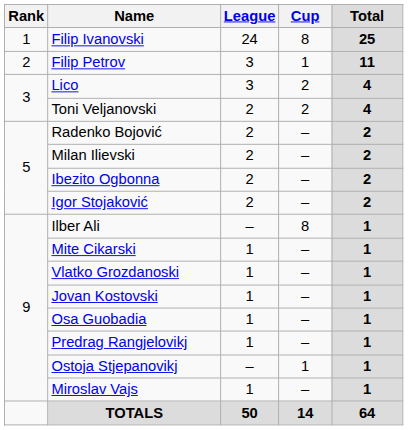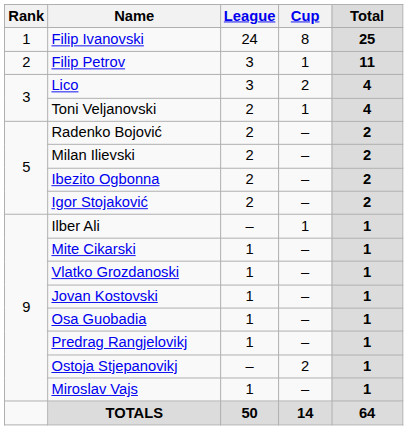Toni Veljanovski | Cup: 2 -> 1
Ilber Ali | Cup: 8 -> 1
Ostoja Stjepanovikj | Cup: 1 -> 2
